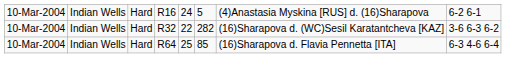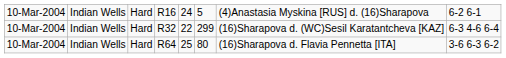R32 | column 6: 282 -> 299
R32 | column 8: 3-6 6-3 6-2 -> 6-3 4-6 6-4
R64 | column 6: 85 -> 80
R64 | column 8: 6-3 4-6 6-4 -> 3-6 6-3 6-2
